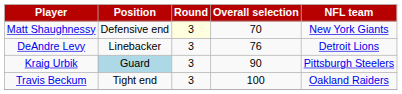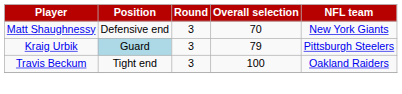Matt Shaughnessy | Round: lightyellow background -> no background
- row: DeAndre Levy | Linebacker | 3 | 76 | Detroit Lions
Kraig Urbik | Overall selection: 90 -> 79
